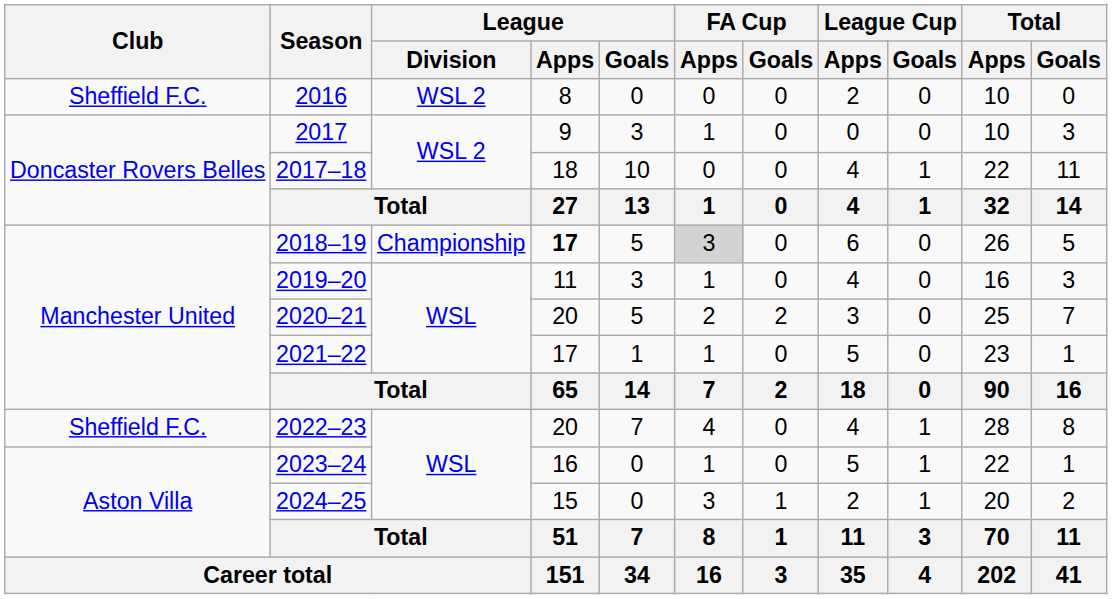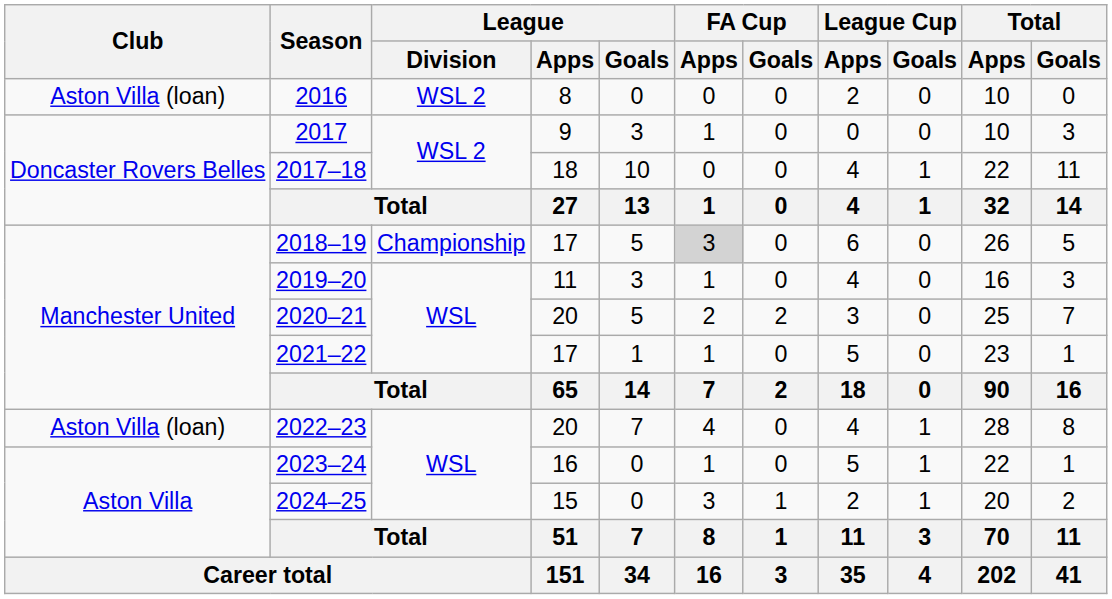2016 | Club: Sheffield F.C. -> Aston Villa (loan)
2018–19 | League / Apps: bold -> normal
2022–23 | Club: Sheffield F.C. -> Aston Villa (loan)
